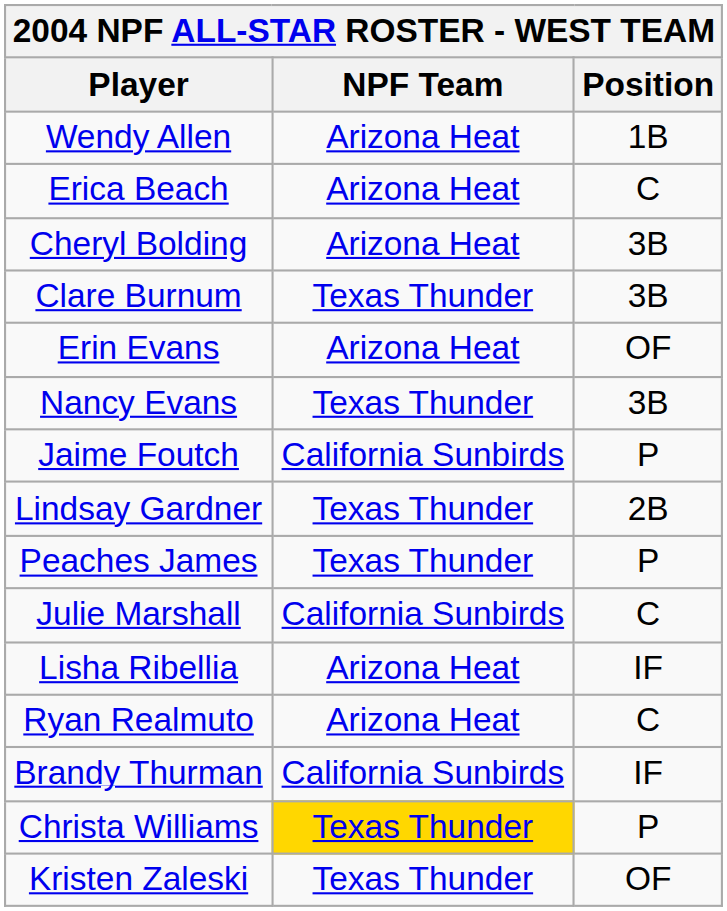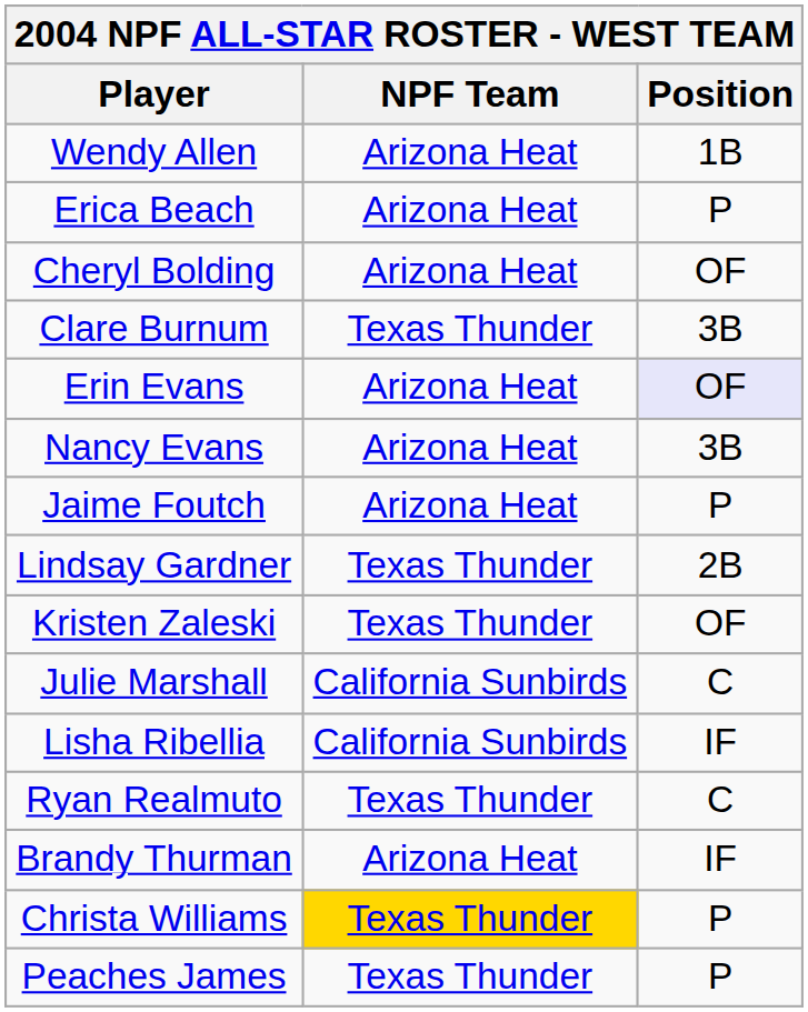Erica Beach | Position: C -> P
Cheryl Bolding | Position: 3B -> OF
Erin Evans | Position: no background -> lavender background
Nancy Evans | NPF Team: Texas Thunder -> Arizona Heat
Jaime Foutch | NPF Team: California Sunbirds -> Arizona Heat
rows swapped: Peaches James <-> Kristen Zaleski
Lisha Ribellia | NPF Team: Arizona Heat -> California Sunbirds
Ryan Realmuto | NPF Team: Arizona Heat -> Texas Thunder
Brandy Thurman | NPF Team: California Sunbirds -> Arizona Heat
